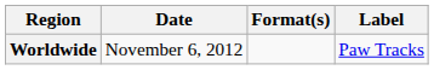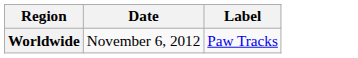- column: Format(s)
